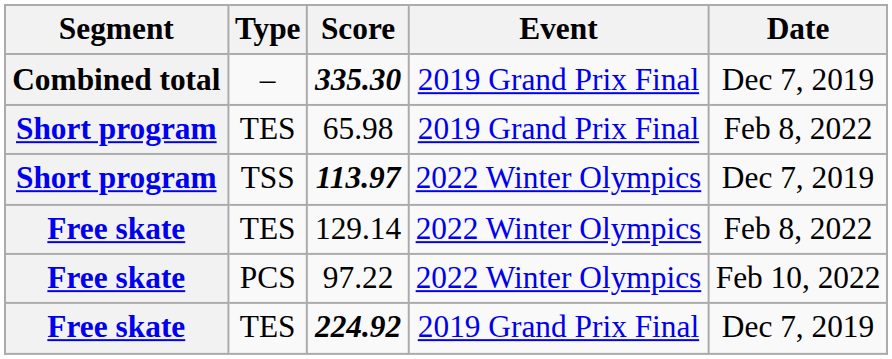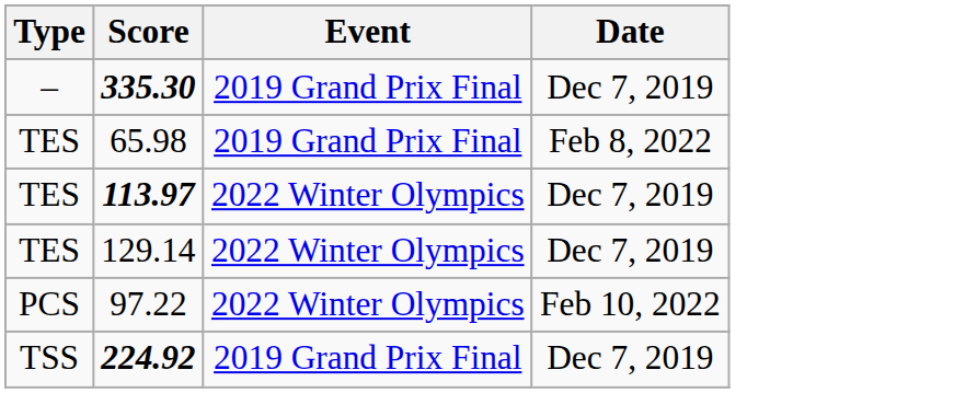- column: Segment | Combined total | Short program | Short program | Free skate | Free skate | Free skate
113.97 | Type: TSS -> TES
129.14 | Date: Feb 8, 2022 -> Dec 7, 2019
224.92 | Type: TES -> TSS
